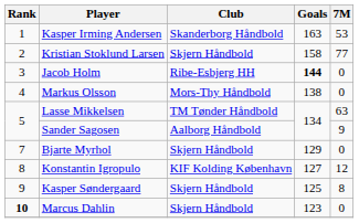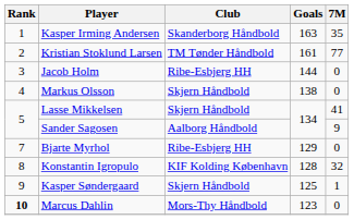Kasper Irming Andersen | 7M: 53 -> 35
Kristian Stoklund Larsen | Club: Skjern Håndbold -> TM Tønder Håndbold
Kristian Stoklund Larsen | Goals: 158 -> 161
Jacob Holm | Goals: bold -> normal
Markus Olsson | Club: Mors-Thy Håndbold -> Skjern Håndbold
Lasse Mikkelsen | Club: TM Tønder Håndbold -> Skjern Håndbold
Lasse Mikkelsen | 7M: 63 -> 41
Bjarte Myrhol | Club: Skjern Håndbold -> Ribe-Esbjerg HH
Konstantin Igropulo | Goals: 127 -> 128
Konstantin Igropulo | 7M: 12 -> 32
Kasper Søndergaard | 7M: 8 -> 1
Marcus Dahlin | Club: Skjern Håndbold -> Mors-Thy Håndbold
